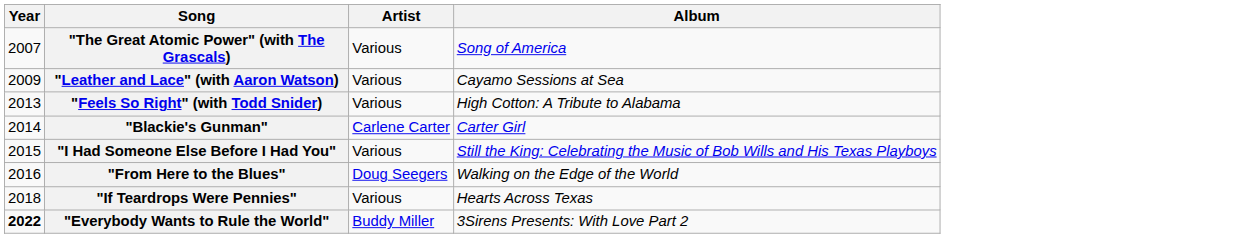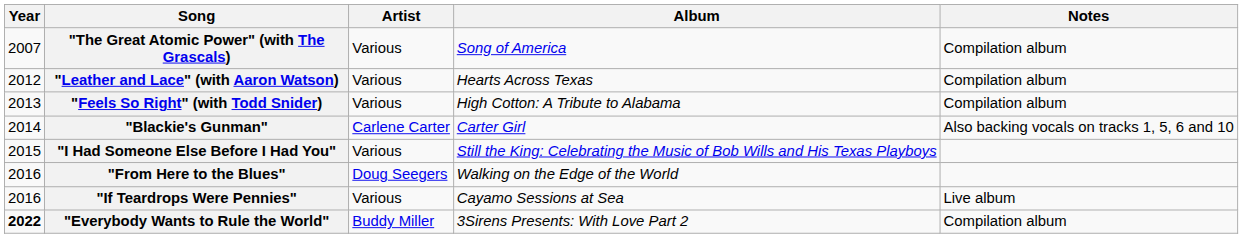+ column: Notes | Compilation album | Compilation album | Compilation album | Also backing vocals on tracks 1, 5, 6 and 10 | Live album | Compilation album
"Leather and Lace" (with Aaron Watson) | Year: 2009 -> 2012
"Leather and Lace" (with Aaron Watson) | Album: Cayamo Sessions at Sea -> Hearts Across Texas
"If Teardrops Were Pennies" | Year: 2018 -> 2016
"If Teardrops Were Pennies" | Album: Hearts Across Texas -> Cayamo Sessions at Sea
